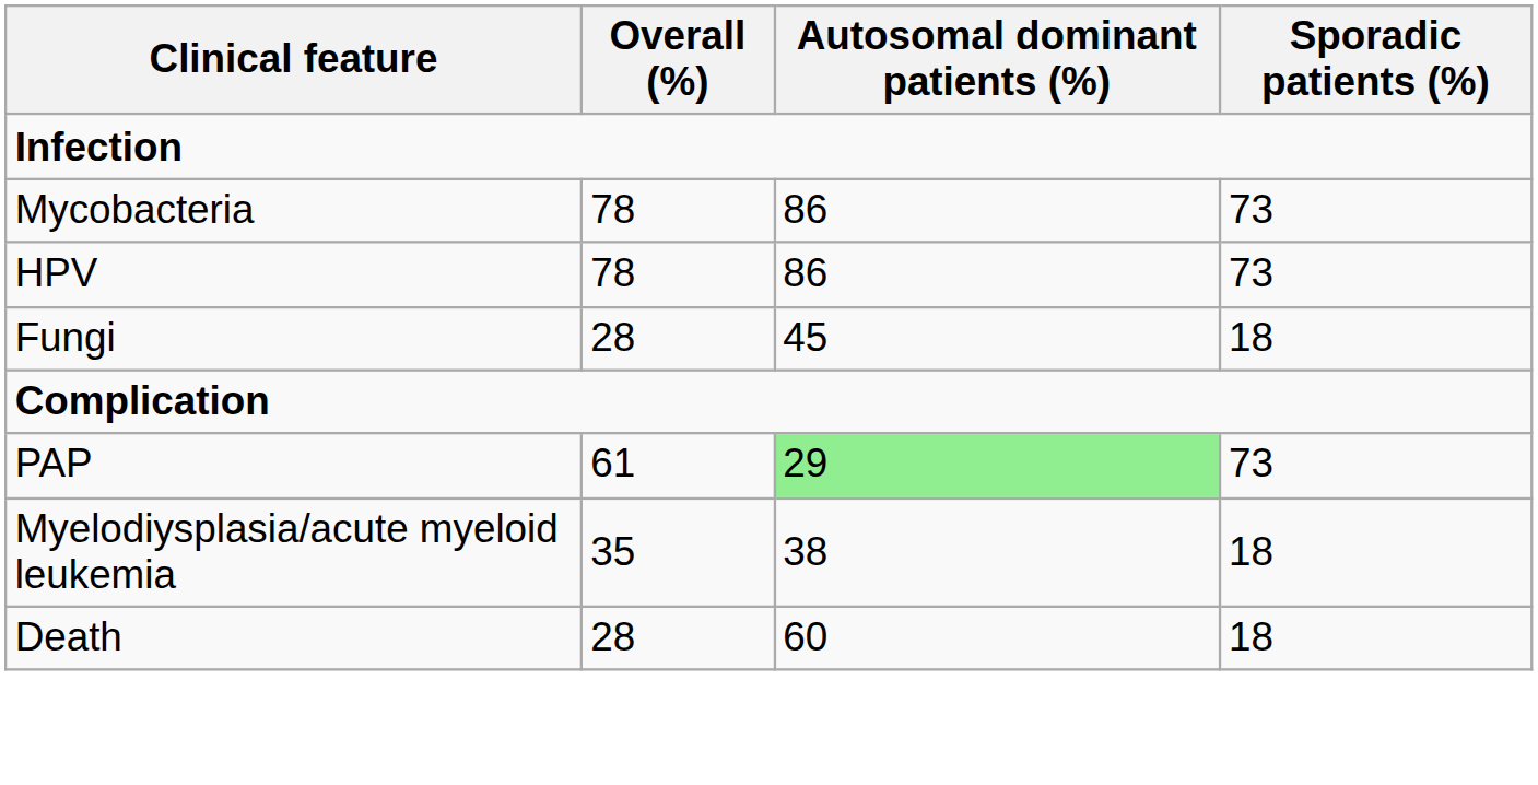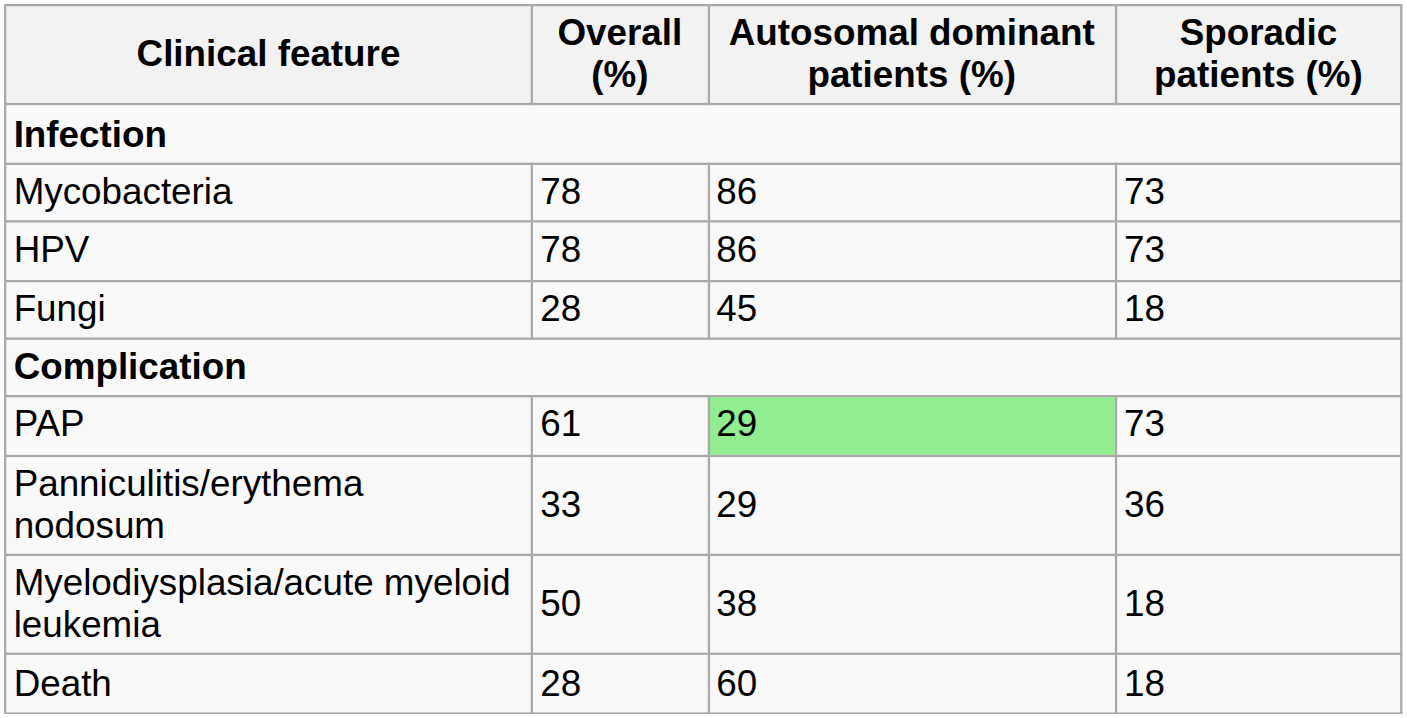+ row: Panniculitis/erythema nodosum | 33 | 29 | 36
Myelodiysplasia/acute myeloid leukemia | Overall (%): 35 -> 50
